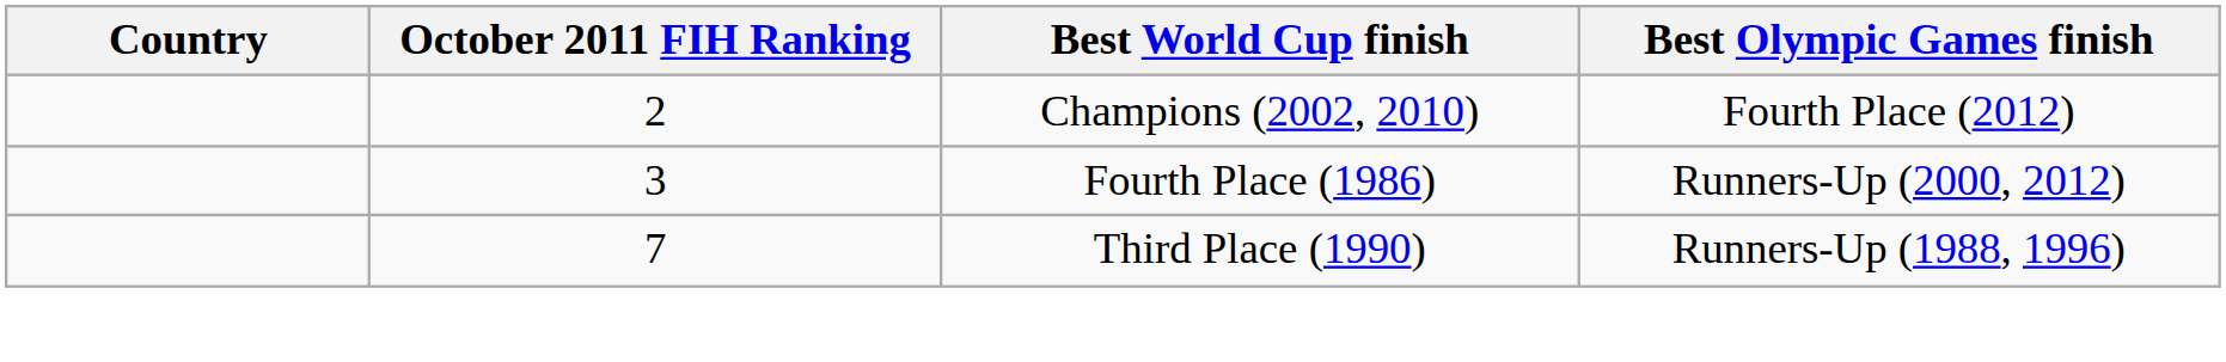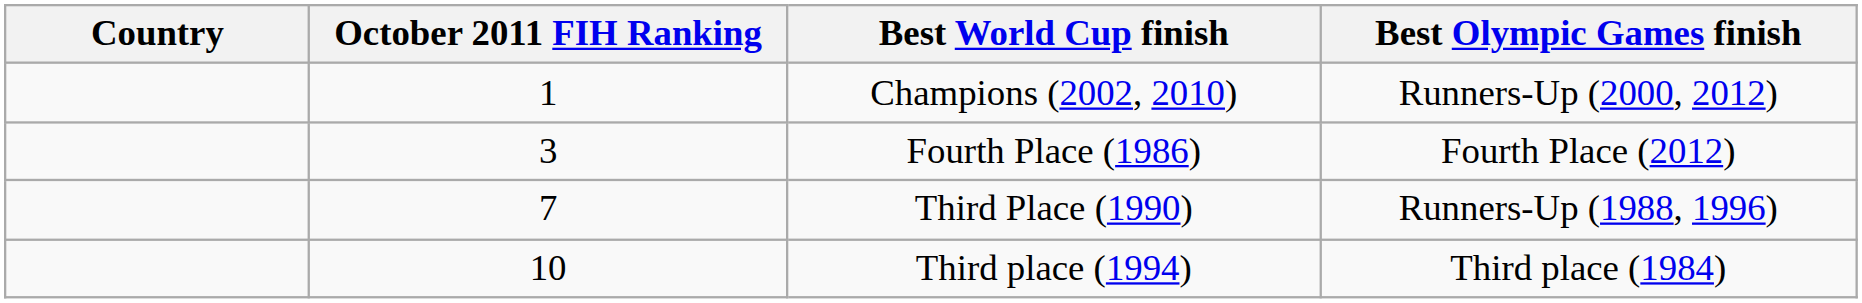Champions (2002, 2010) | October 2011 FIH Ranking: 2 -> 1
Champions (2002, 2010) | Best Olympic Games finish: Fourth Place (2012) -> Runners-Up (2000, 2012)
Fourth Place (1986) | Best Olympic Games finish: Runners-Up (2000, 2012) -> Fourth Place (2012)
+ row: 10 | Third place (1994) | Third place (1984)
